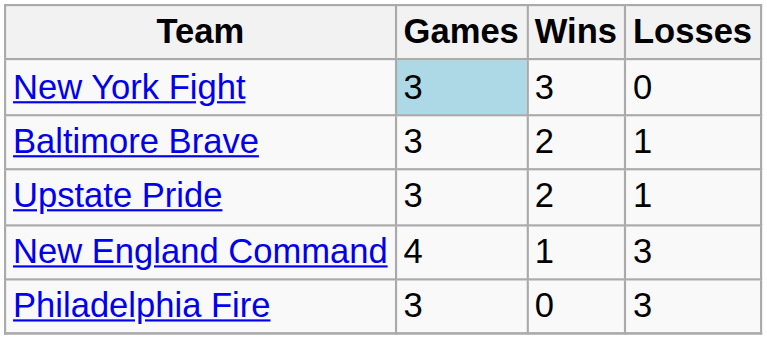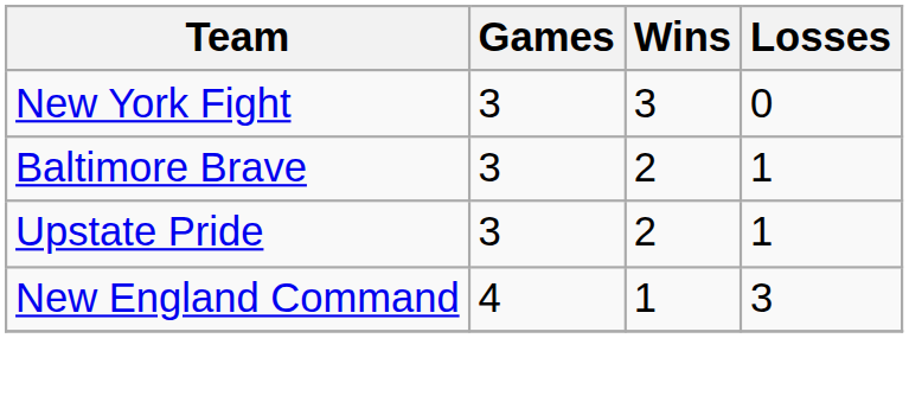New York Fight | Games: lightblue background -> no background
- row: Philadelphia Fire | 3 | 0 | 3
